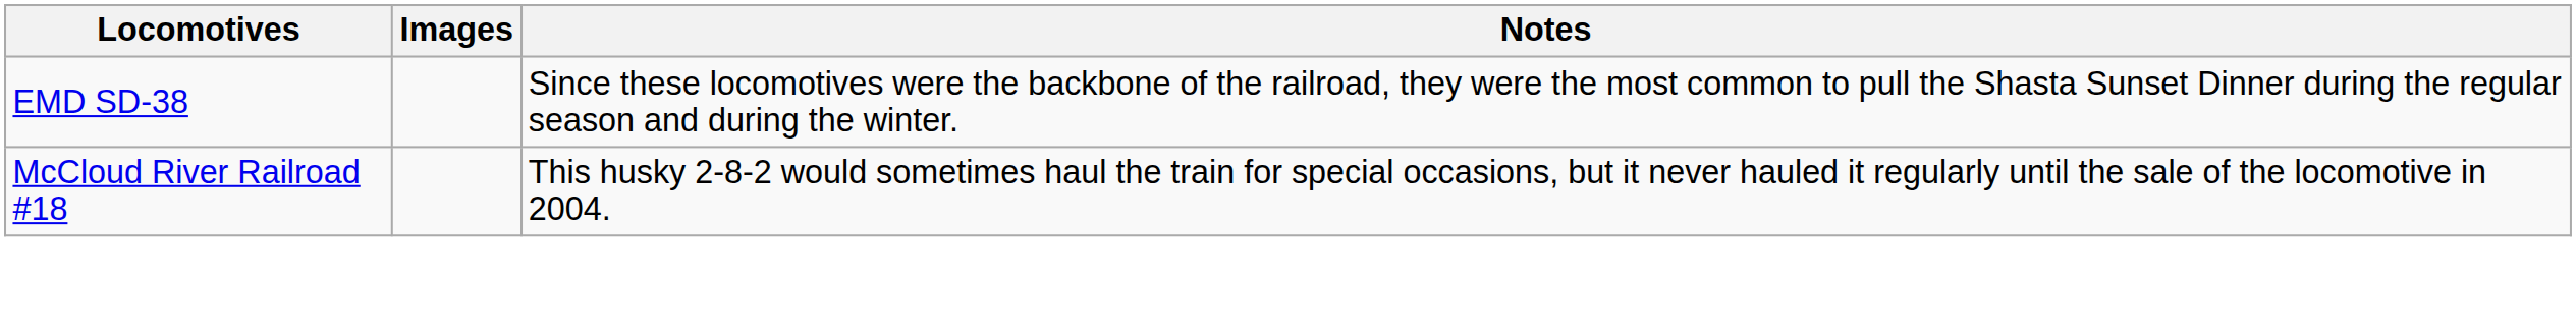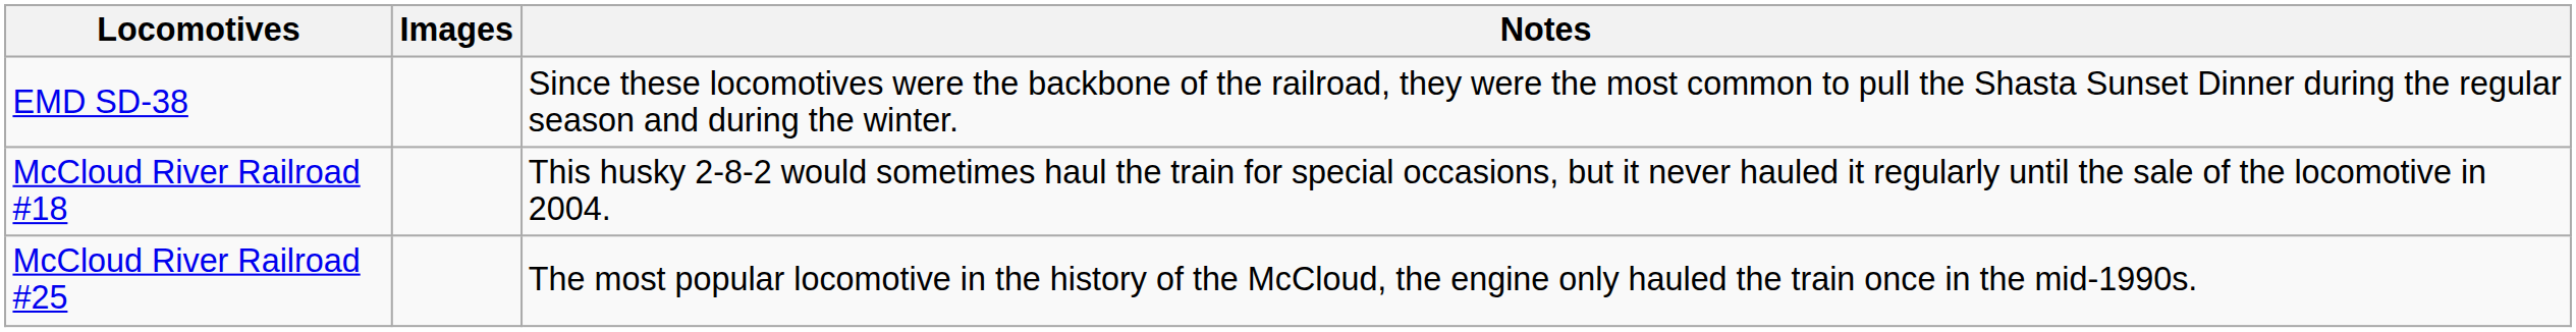+ row: McCloud River Railroad #25 | The most popular locomotive in the history of the McCloud, the engine only hauled the train once in the mid-1990s.
